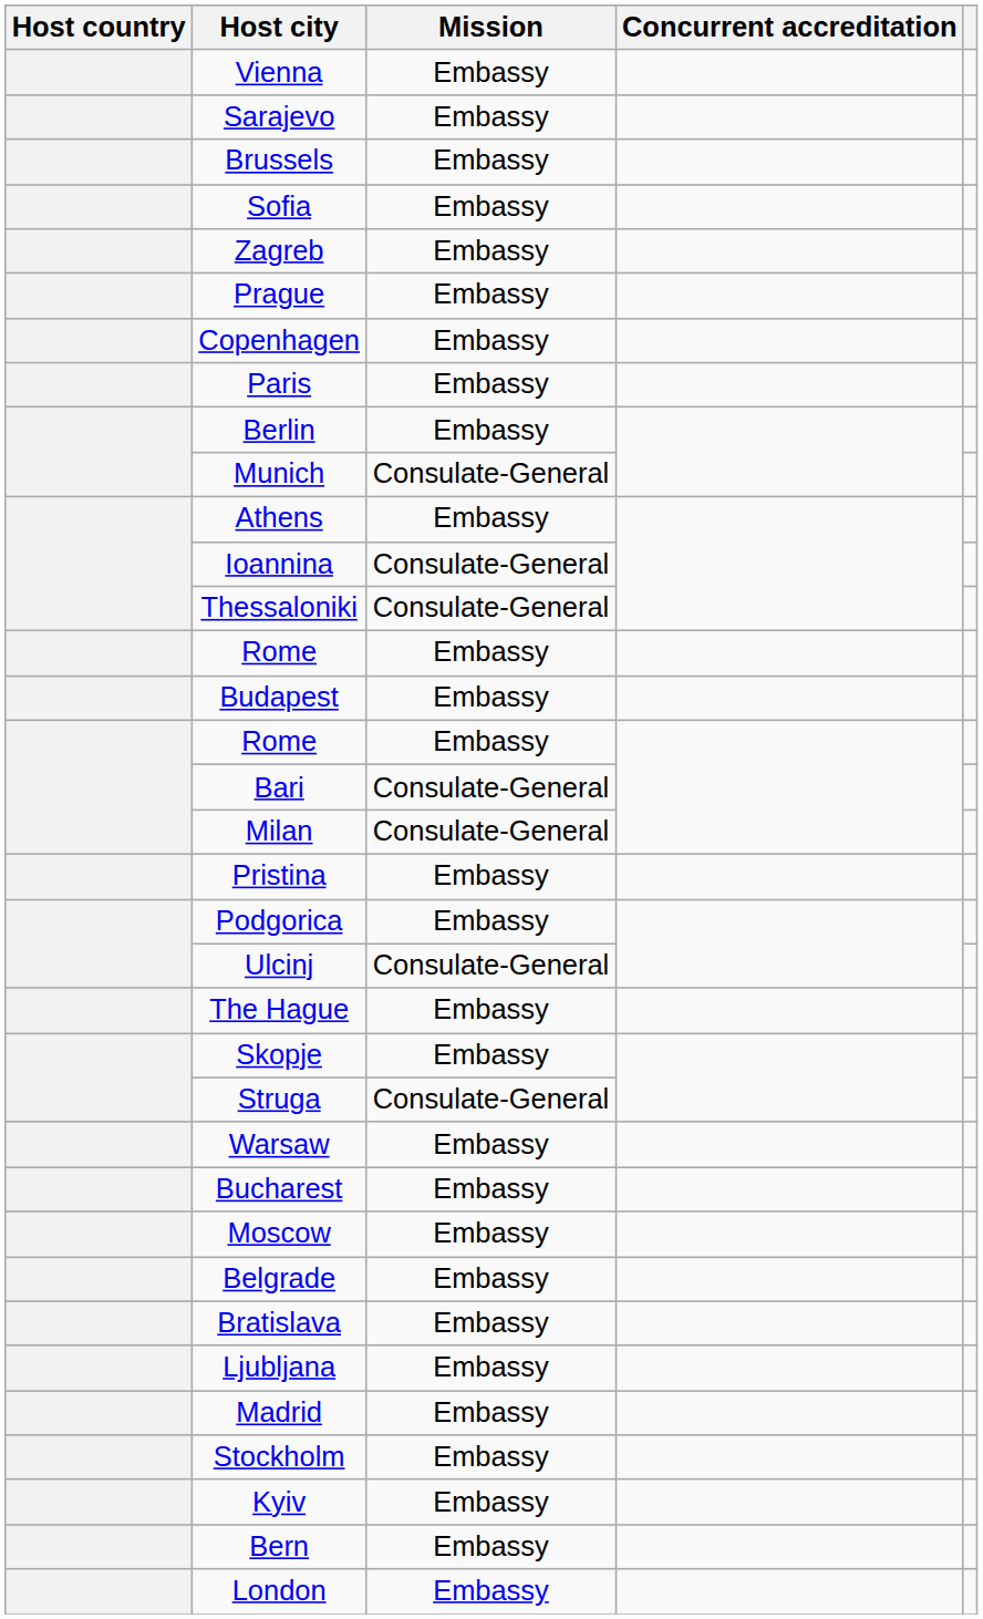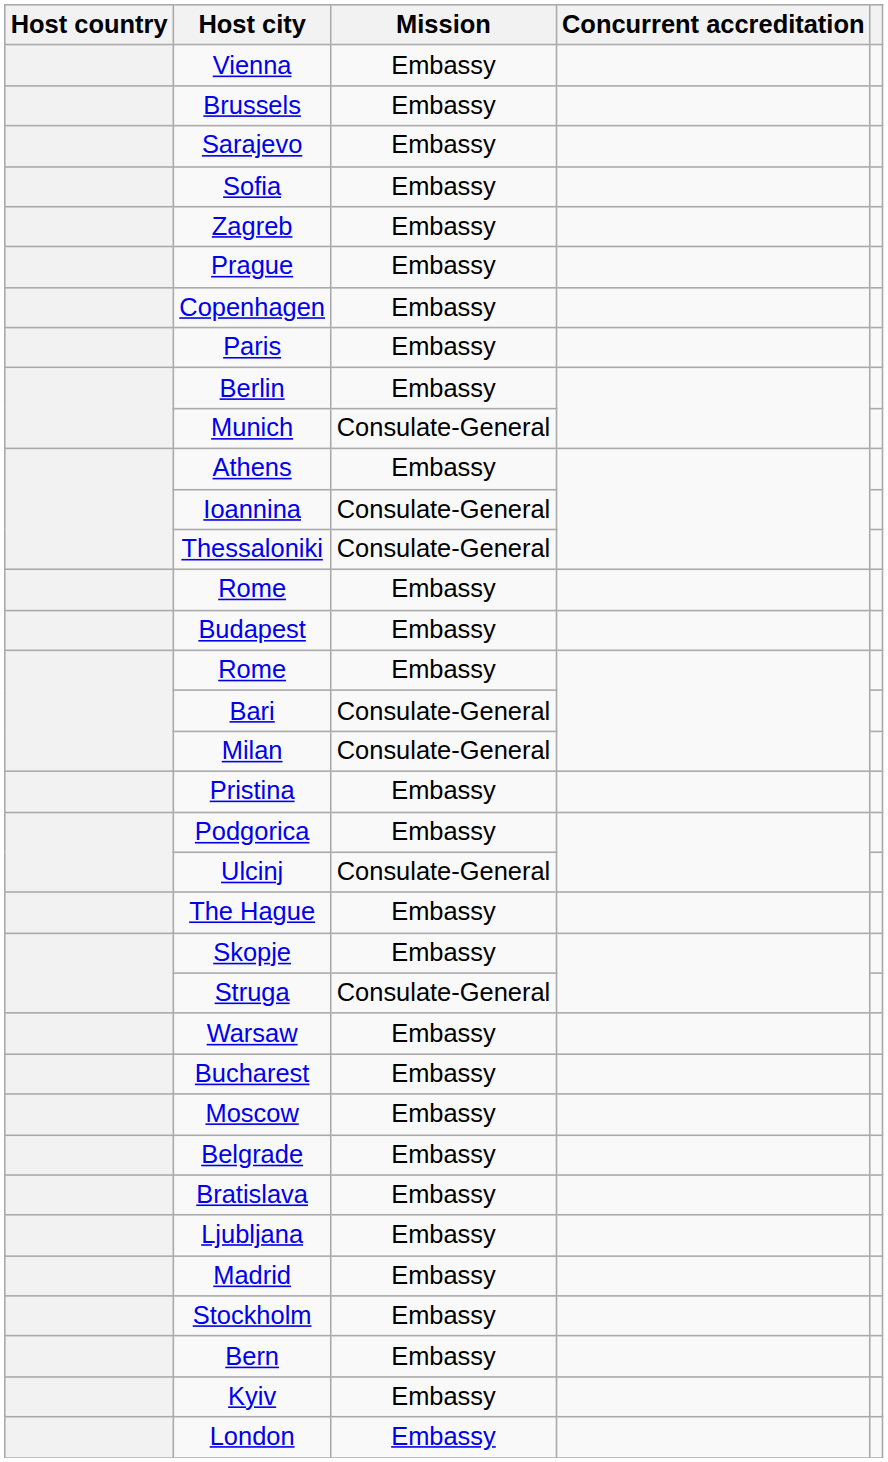rows swapped: Brussels <-> Sarajevo
rows swapped: Bern <-> Kyiv
